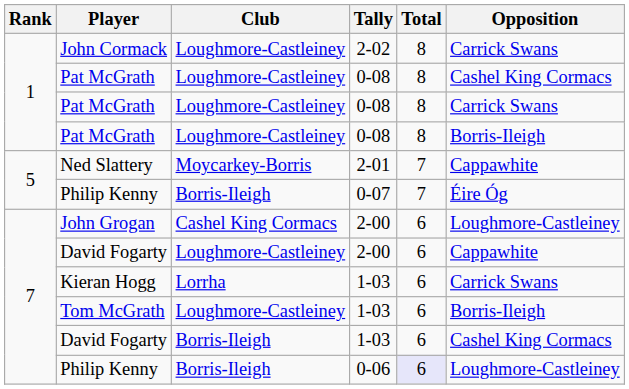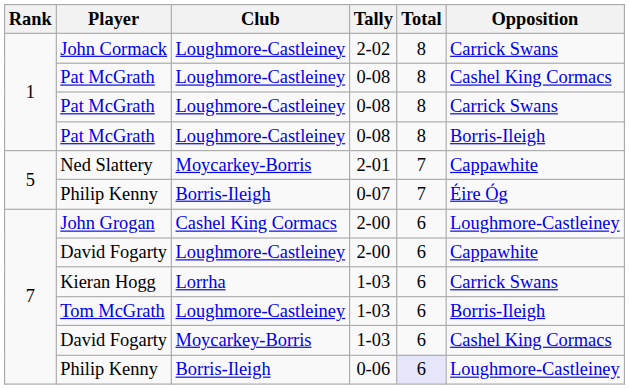David Fogarty / 1-03 | Club: Borris-Ileigh -> Moycarkey-Borris
